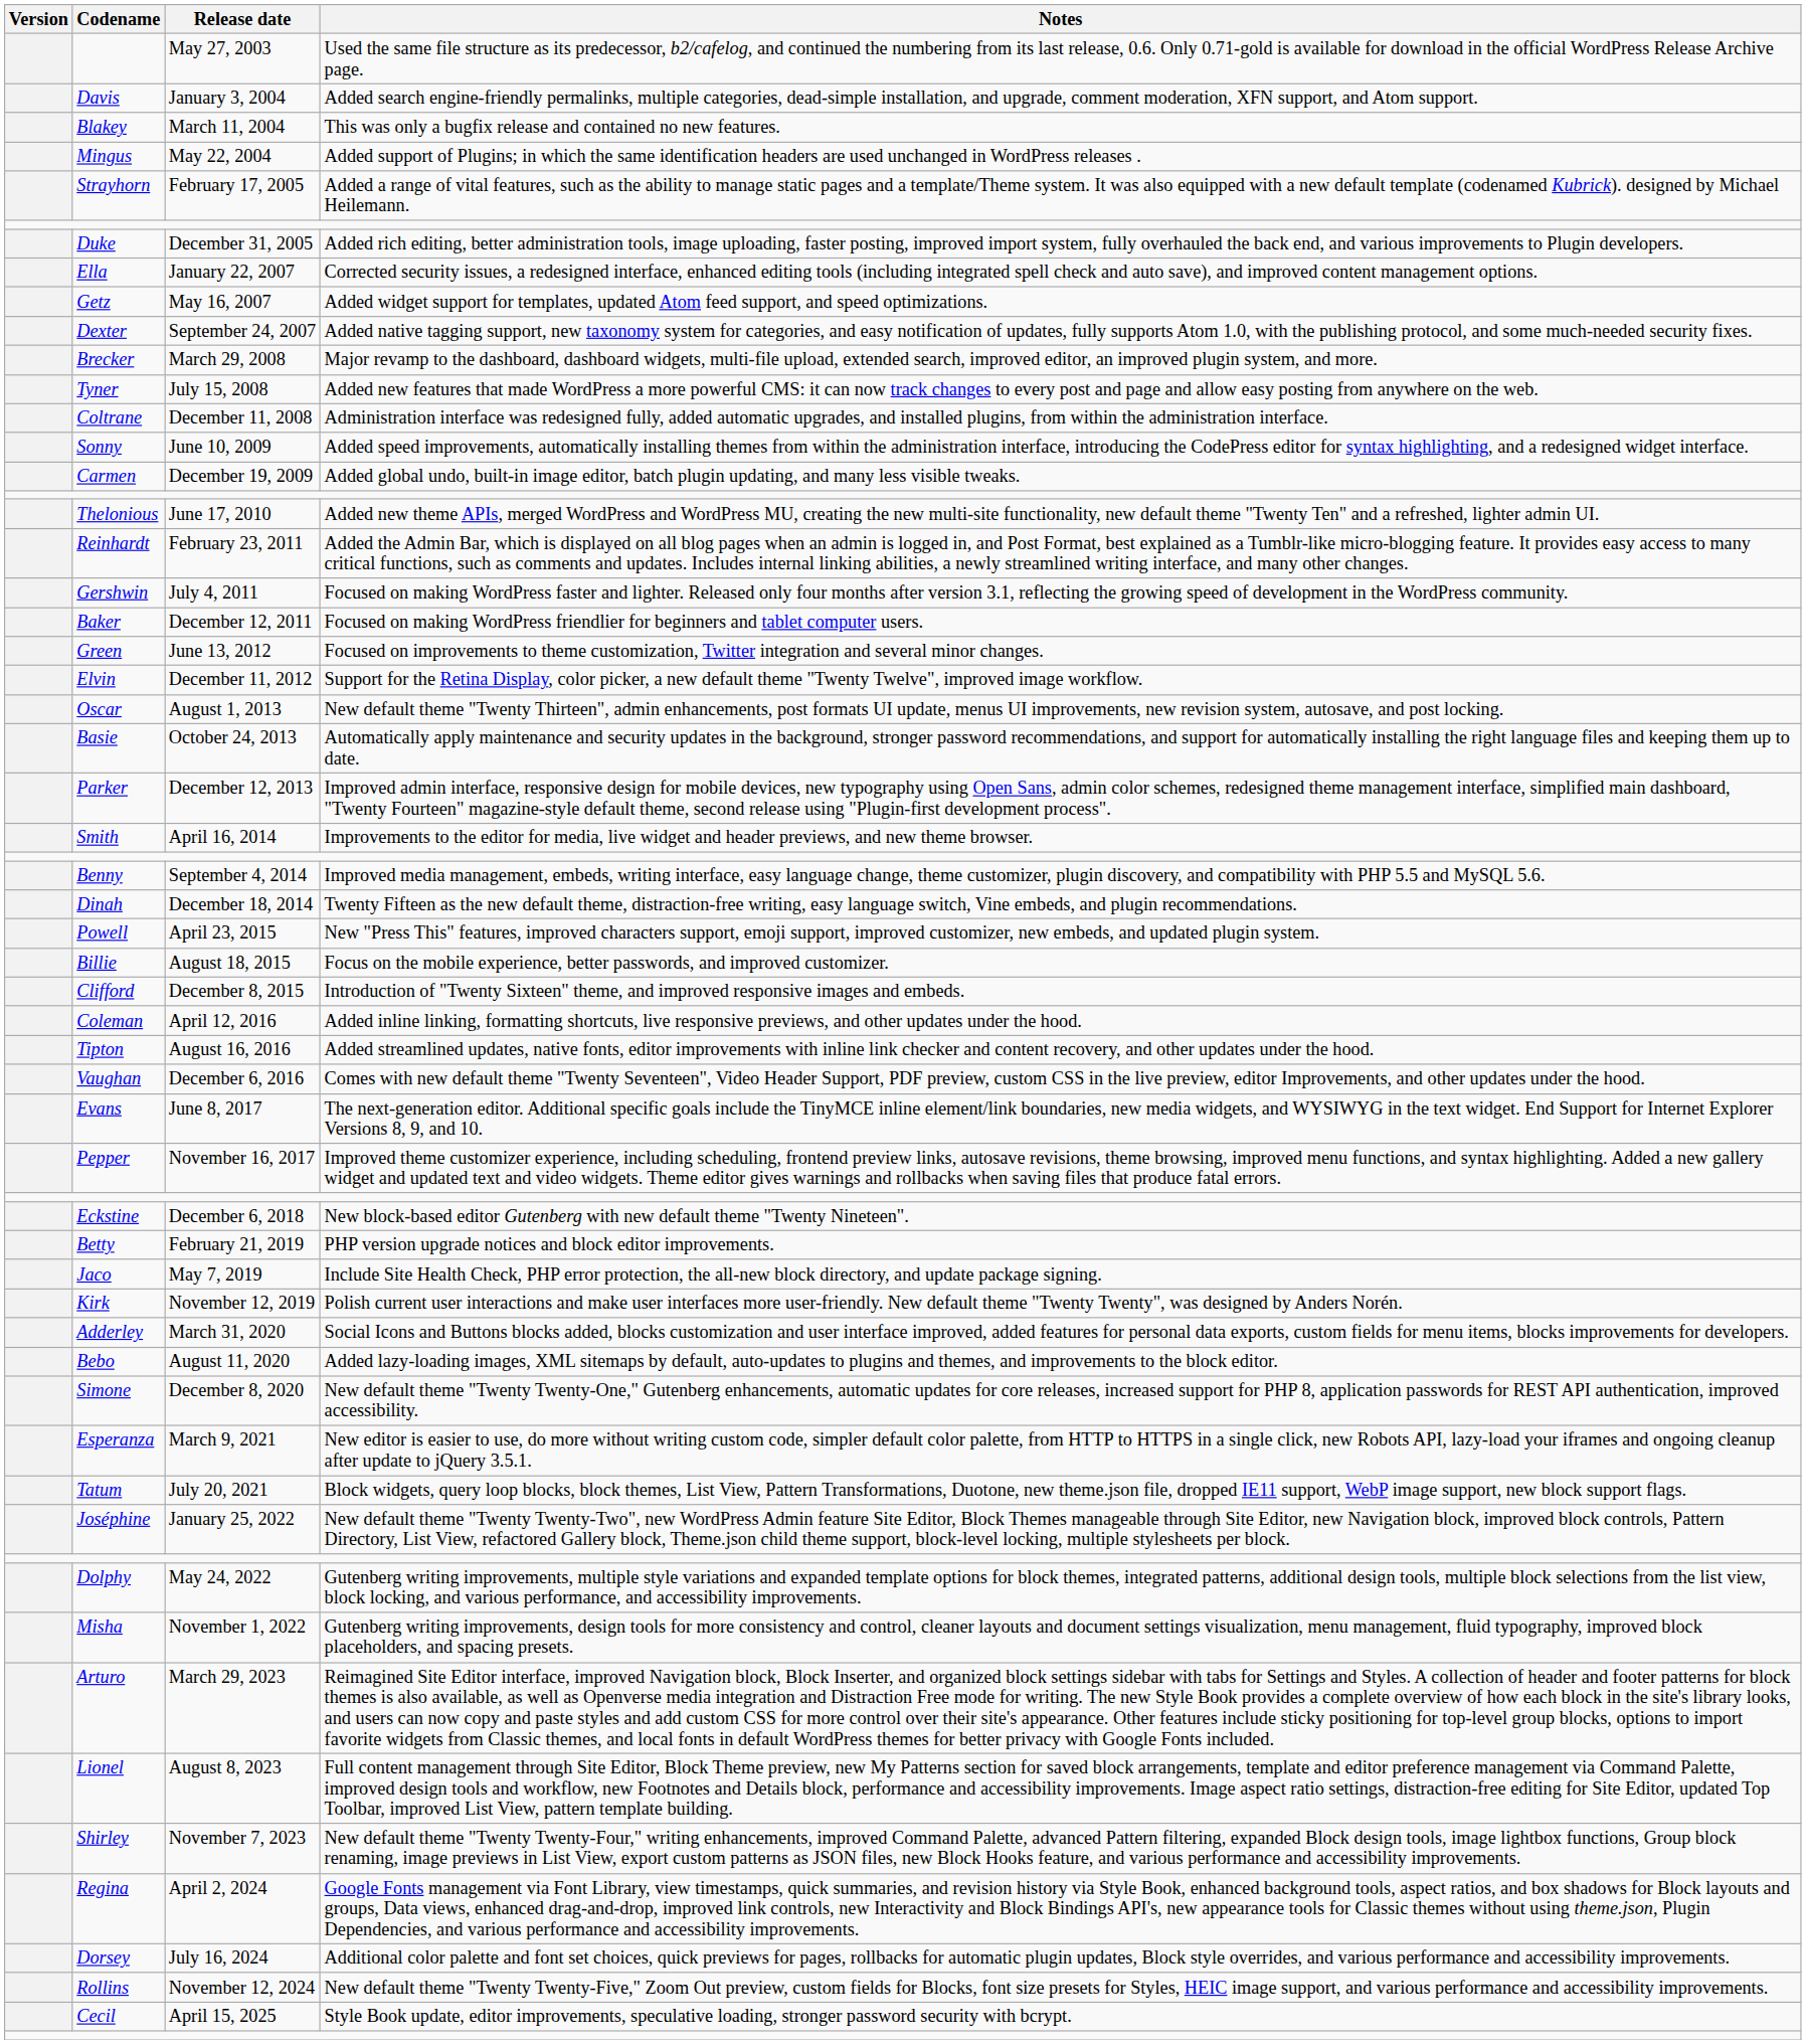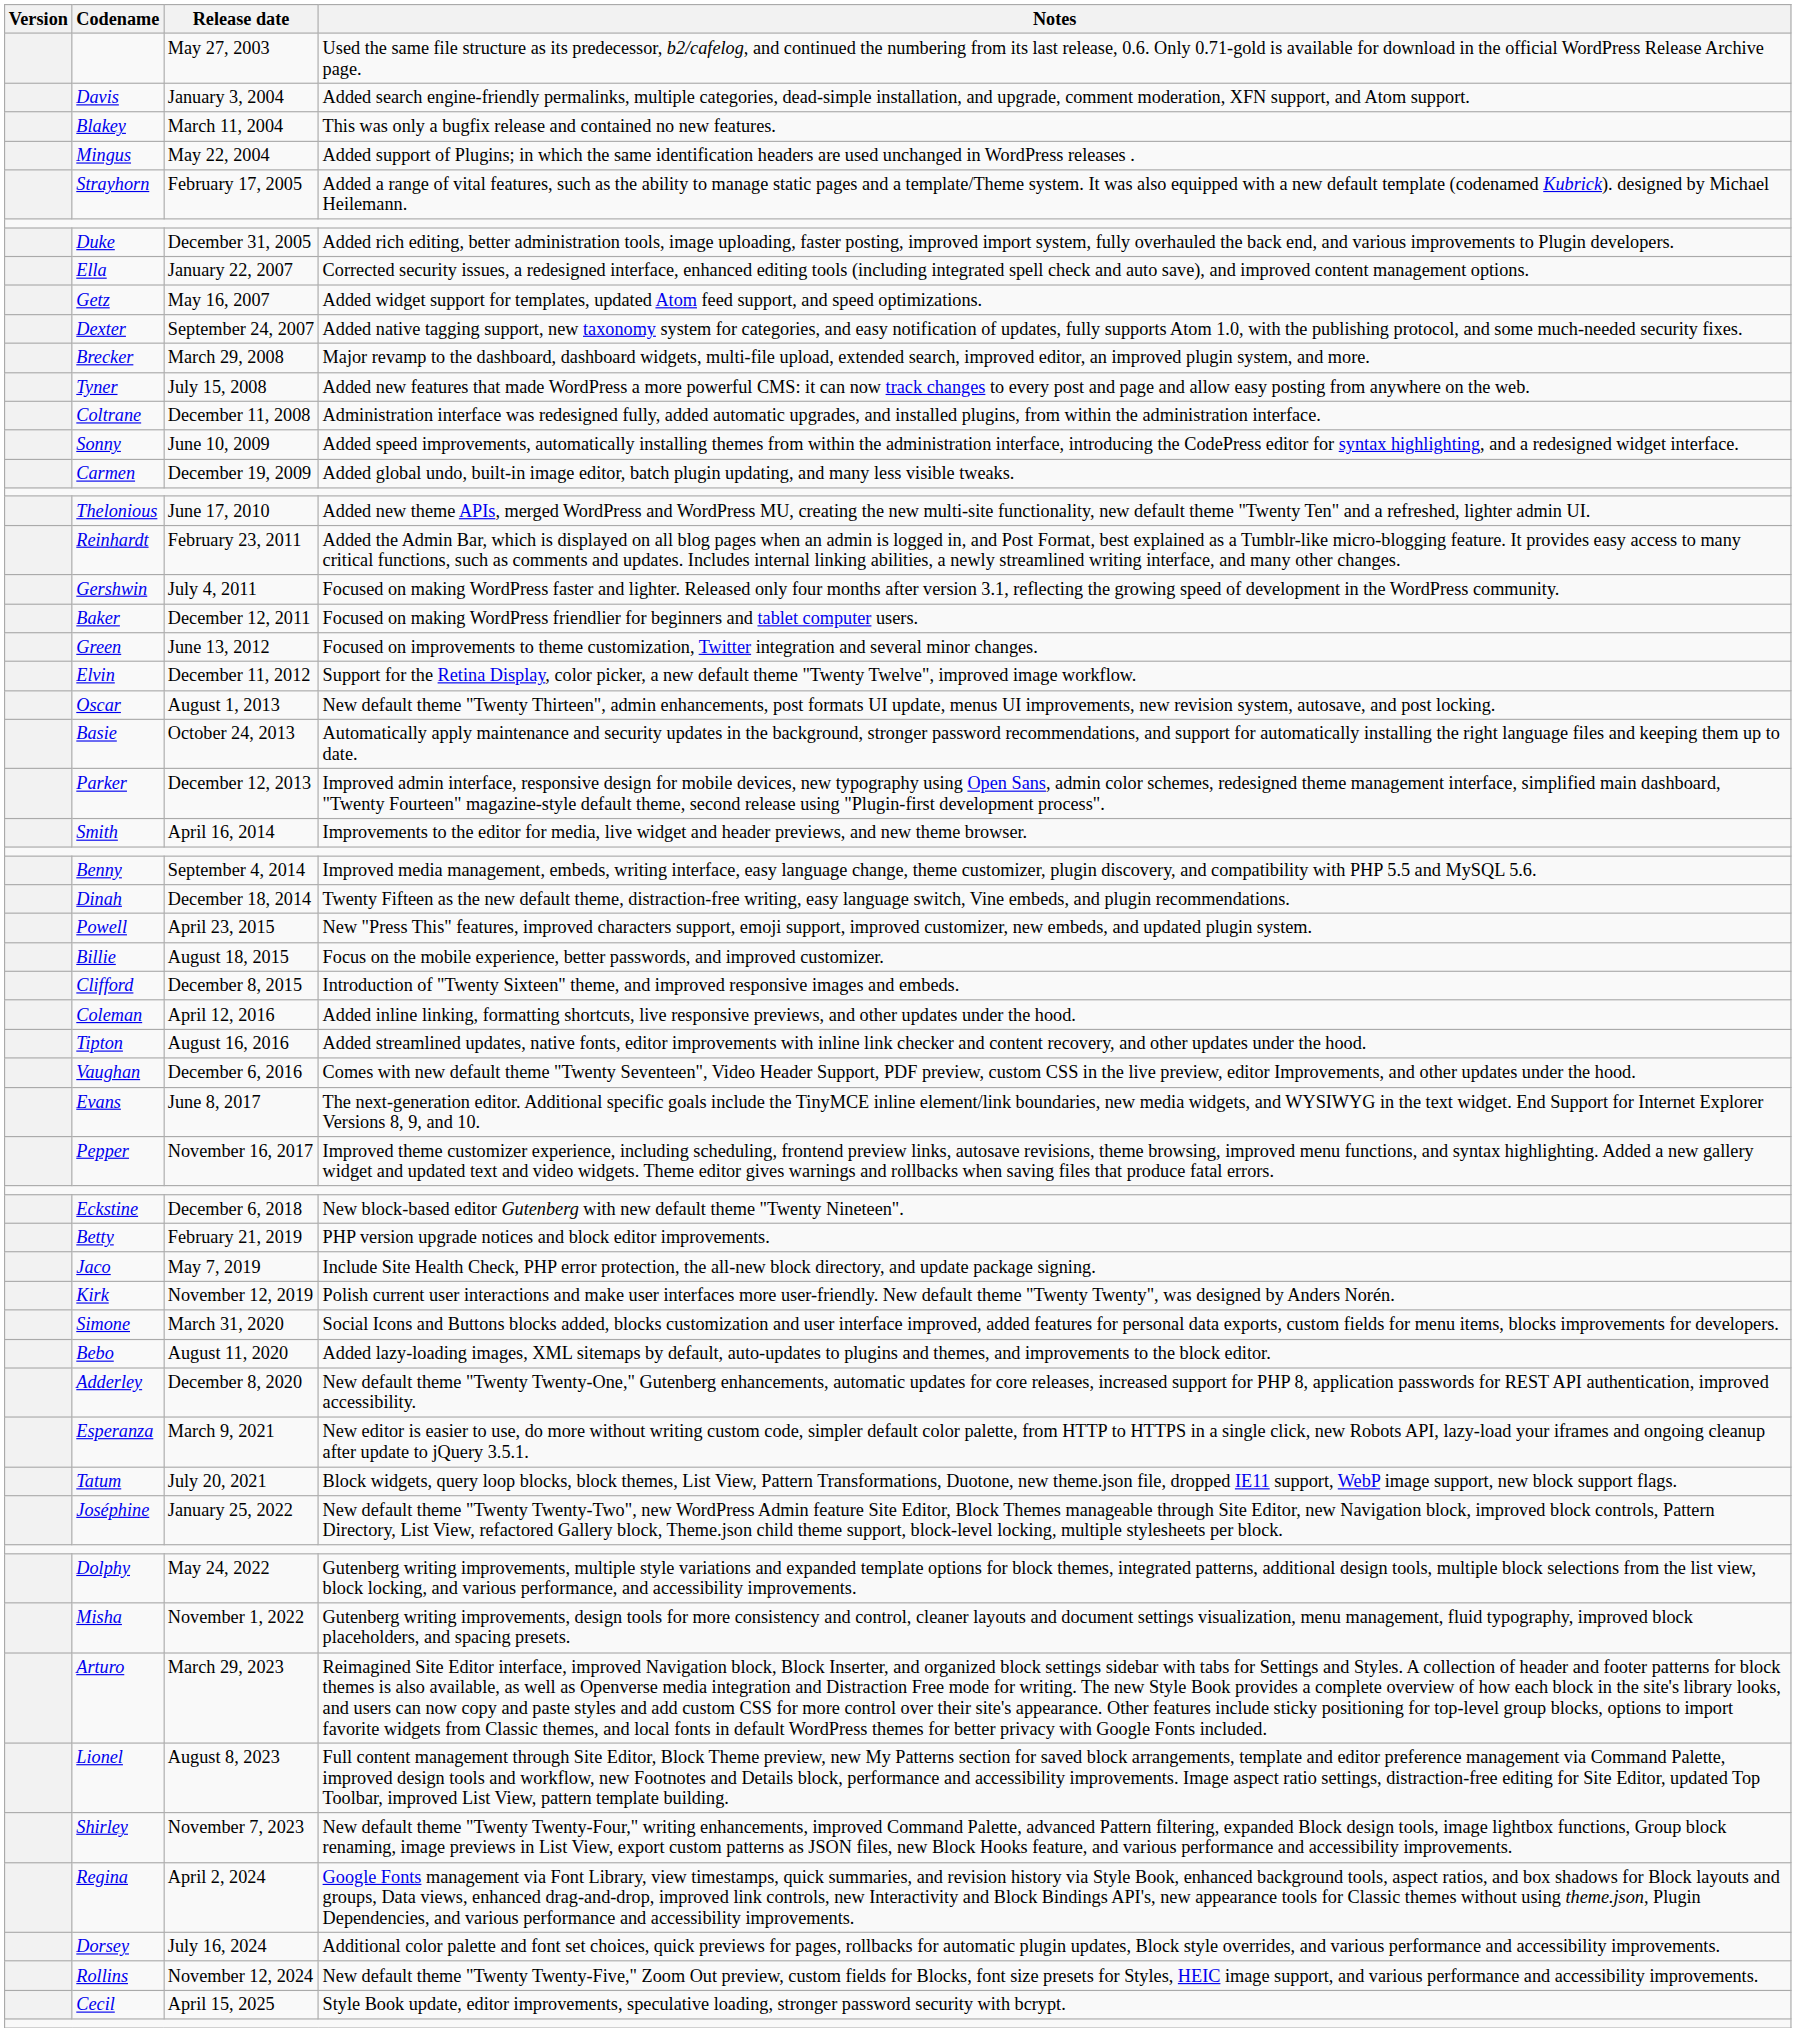March 31, 2020 | Codename: Adderley -> Simone
December 8, 2020 | Codename: Simone -> Adderley
